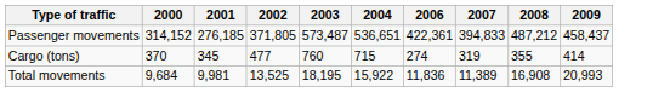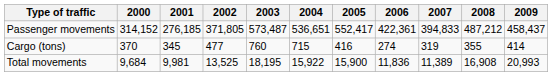+ column: 2005 | 552,417 | 416 | 15,900
